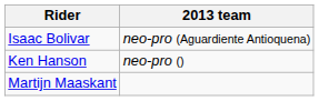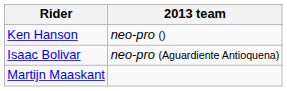rows swapped: Isaac Bolivar <-> Ken Hanson
